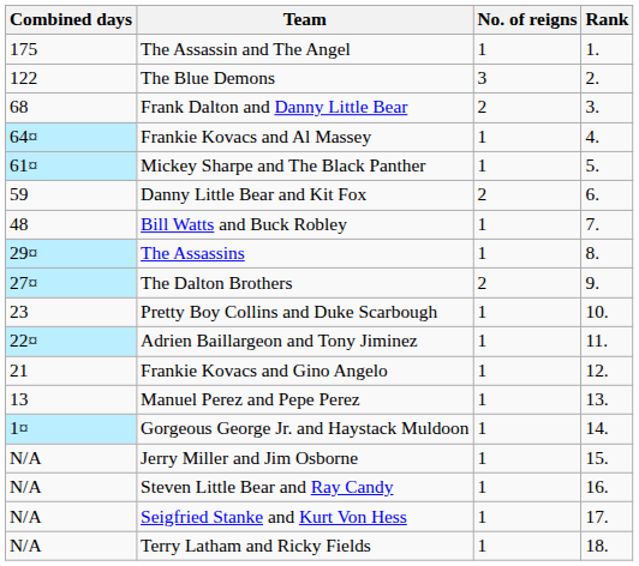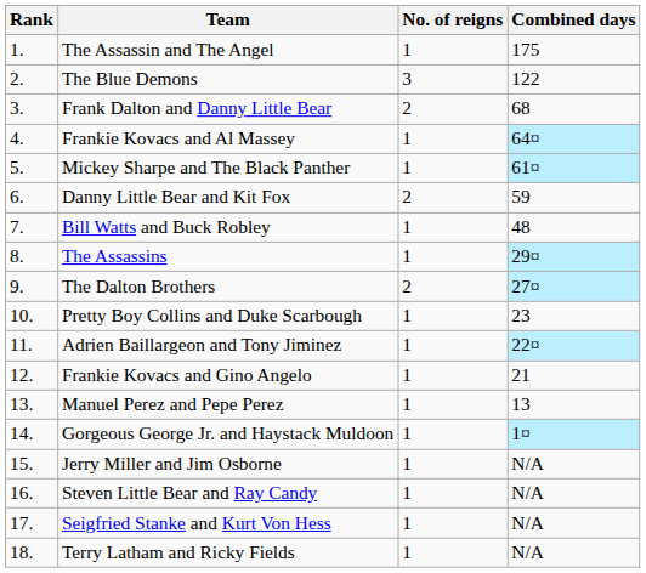columns swapped: Rank <-> Combined days
